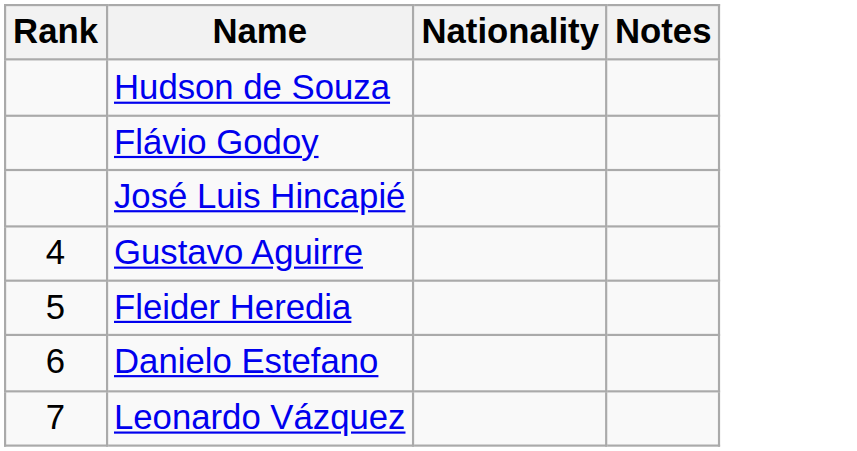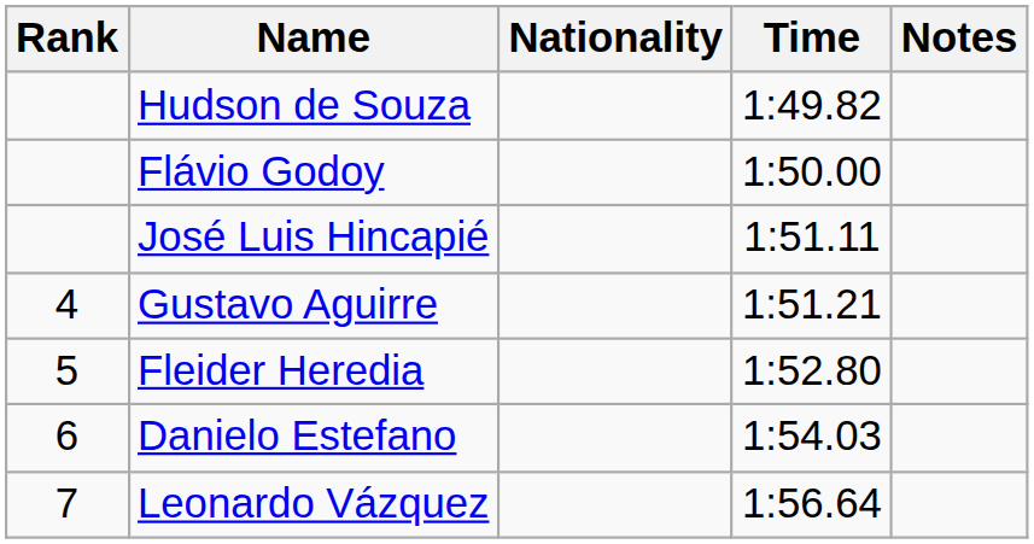+ column: Time | 1:49.82 | 1:50.00 | 1:51.11 | 1:51.21 | 1:52.80 | 1:54.03 | 1:56.64
